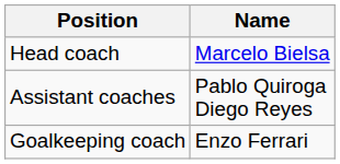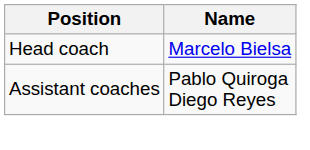- row: Goalkeeping coach | Enzo Ferrari
